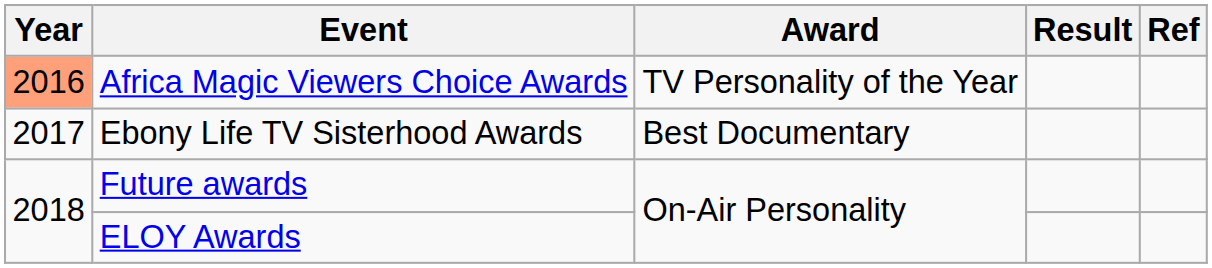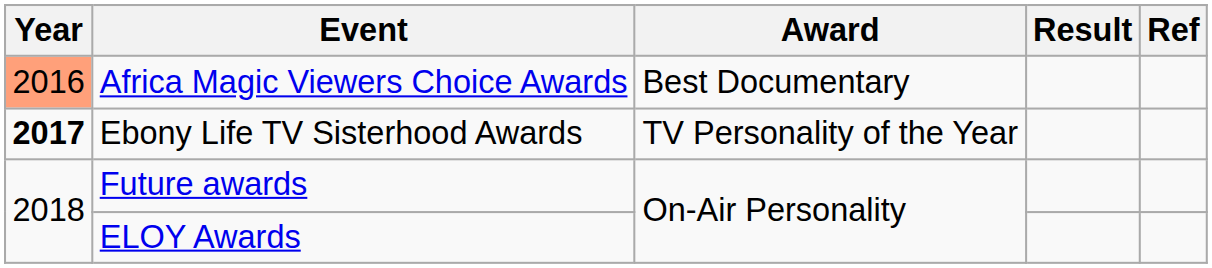Africa Magic Viewers Choice Awards | Award: TV Personality of the Year -> Best Documentary
Ebony Life TV Sisterhood Awards | Year: normal -> bold
Ebony Life TV Sisterhood Awards | Award: Best Documentary -> TV Personality of the Year
